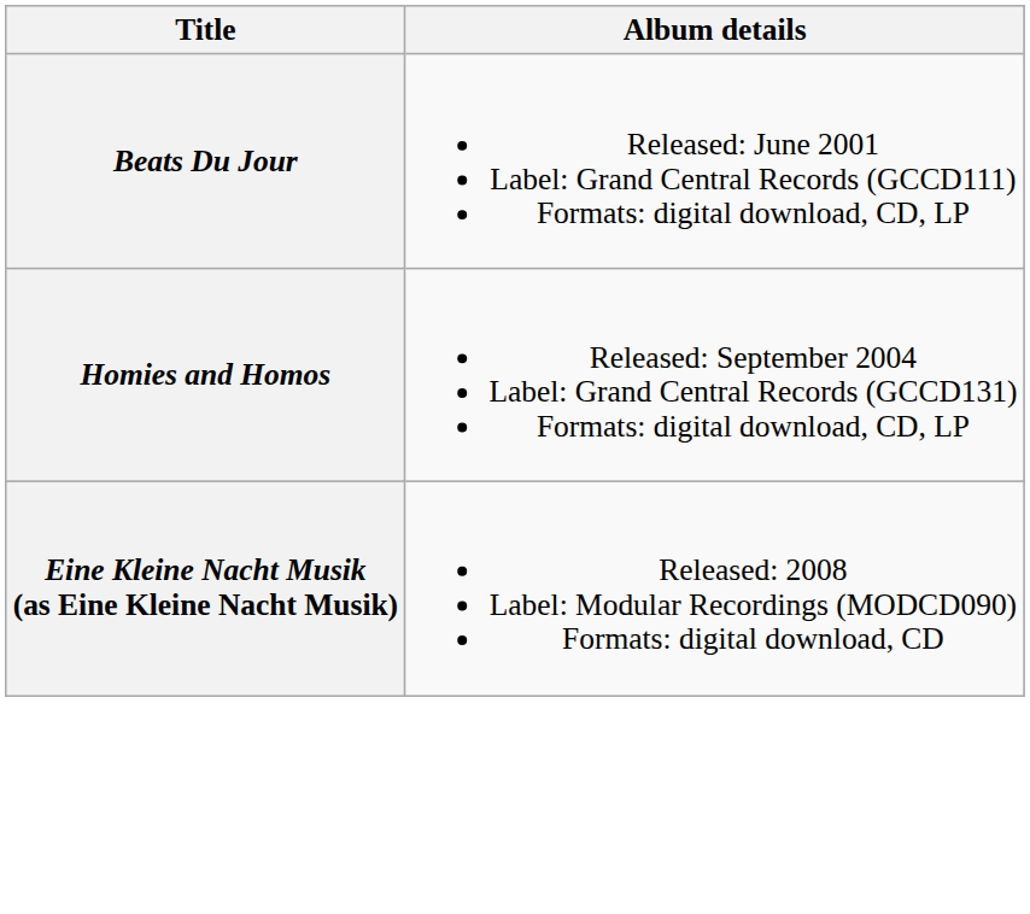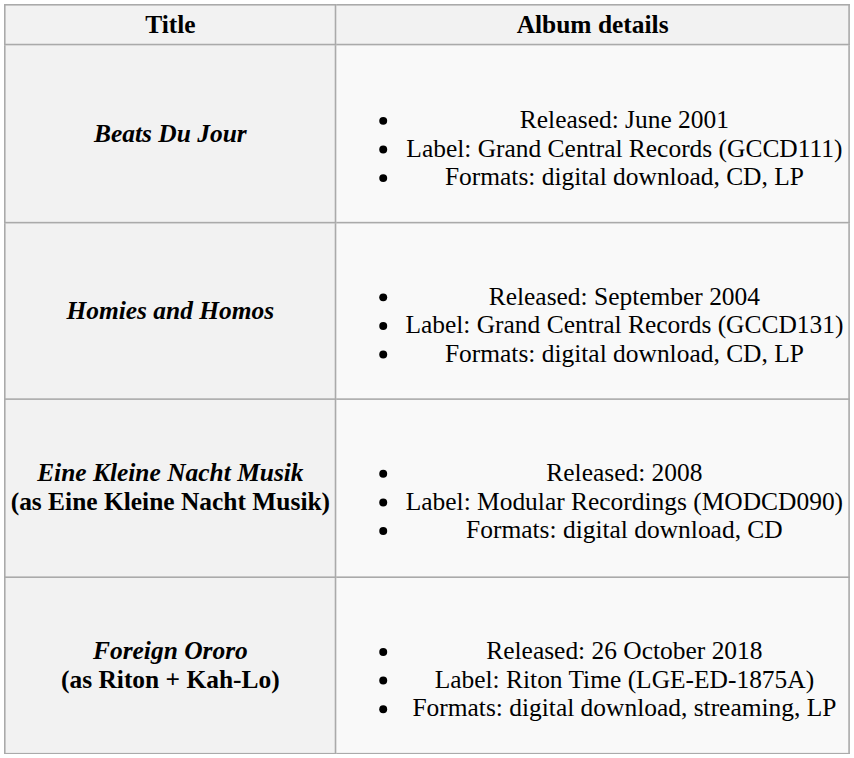+ row: Foreign Ororo (as Riton + Kah-Lo) | Released: 26 October 2018 Label: Riton Time (LGE-ED-1875A) Formats: digital download, streaming, LP
